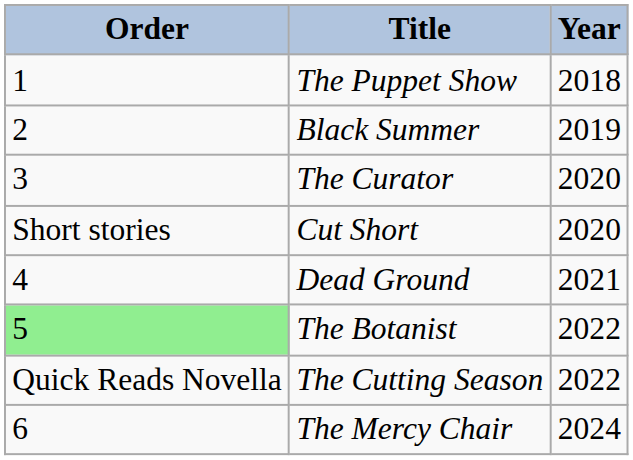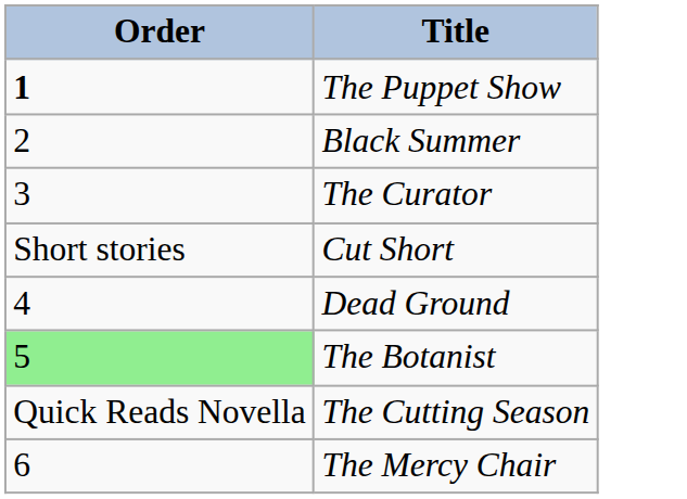- column: Year | 2018 | 2019 | 2020 | 2020 | 2021 | 2022 | 2022 | 2024
The Puppet Show | Order: normal -> bold
